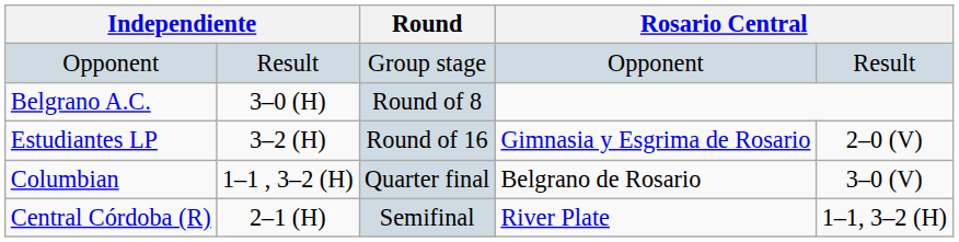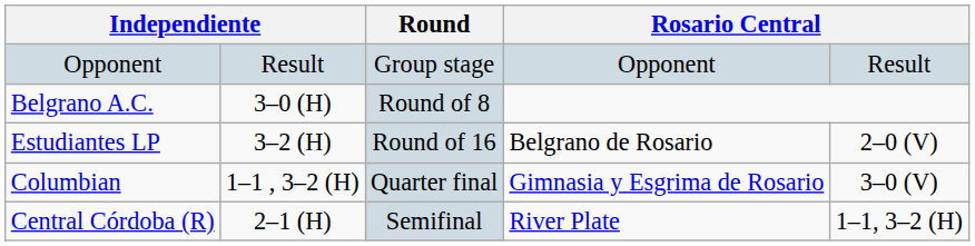Estudiantes LP | column 5: Gimnasia y Esgrima de Rosario -> Belgrano de Rosario
Columbian | column 5: Belgrano de Rosario -> Gimnasia y Esgrima de Rosario
